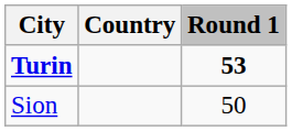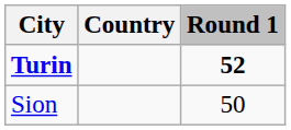Turin | Round 1: 53 -> 52
